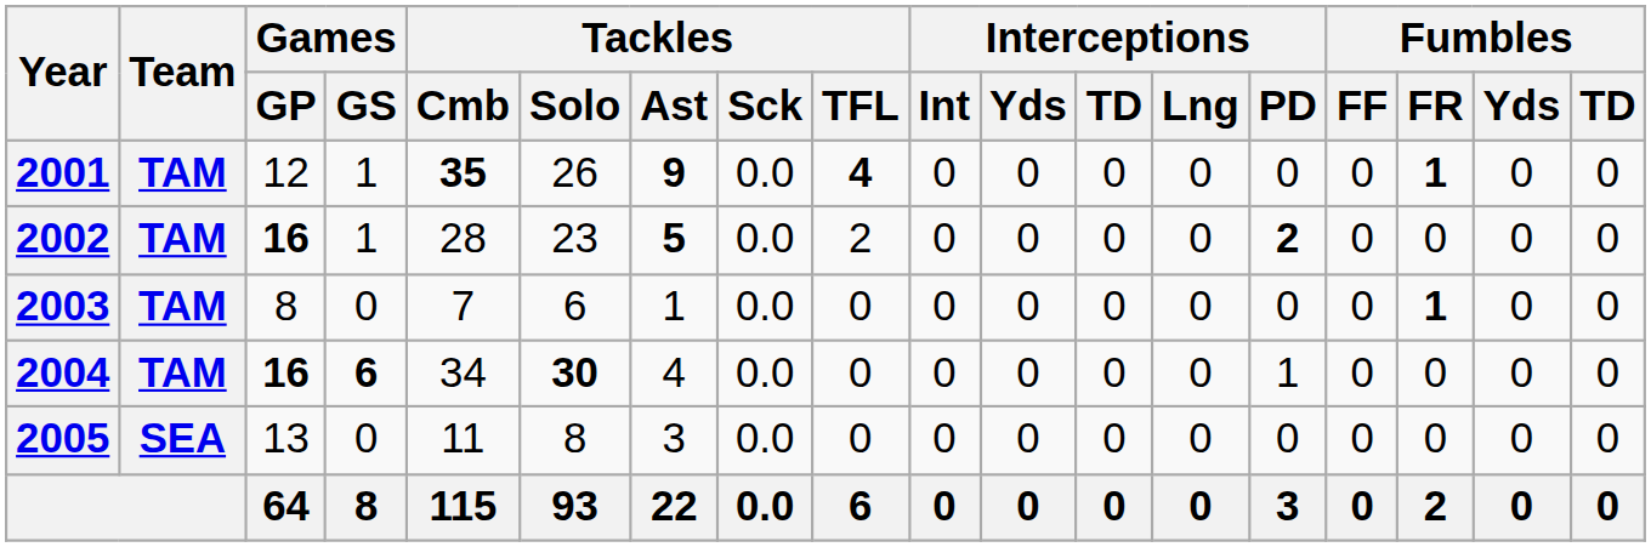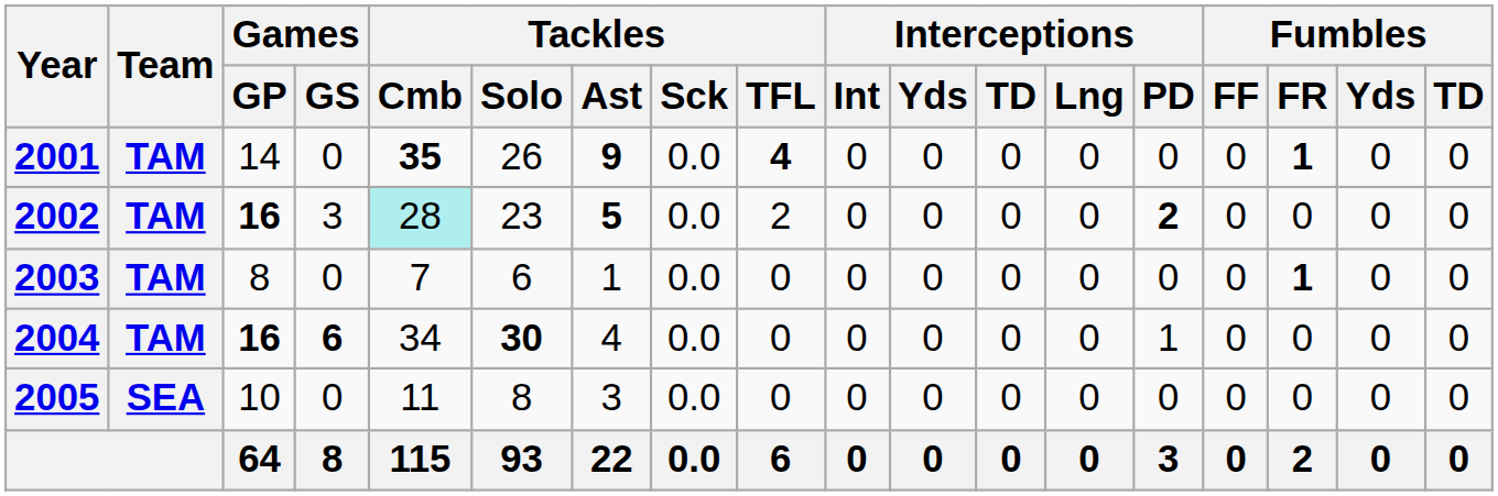2001 | Games / GP: 12 -> 14
2001 | Games / GS: 1 -> 0
2002 | Games / GS: 1 -> 3
2002 | Tackles / Cmb: no background -> paleturquoise background
2005 | Games / GP: 13 -> 10
